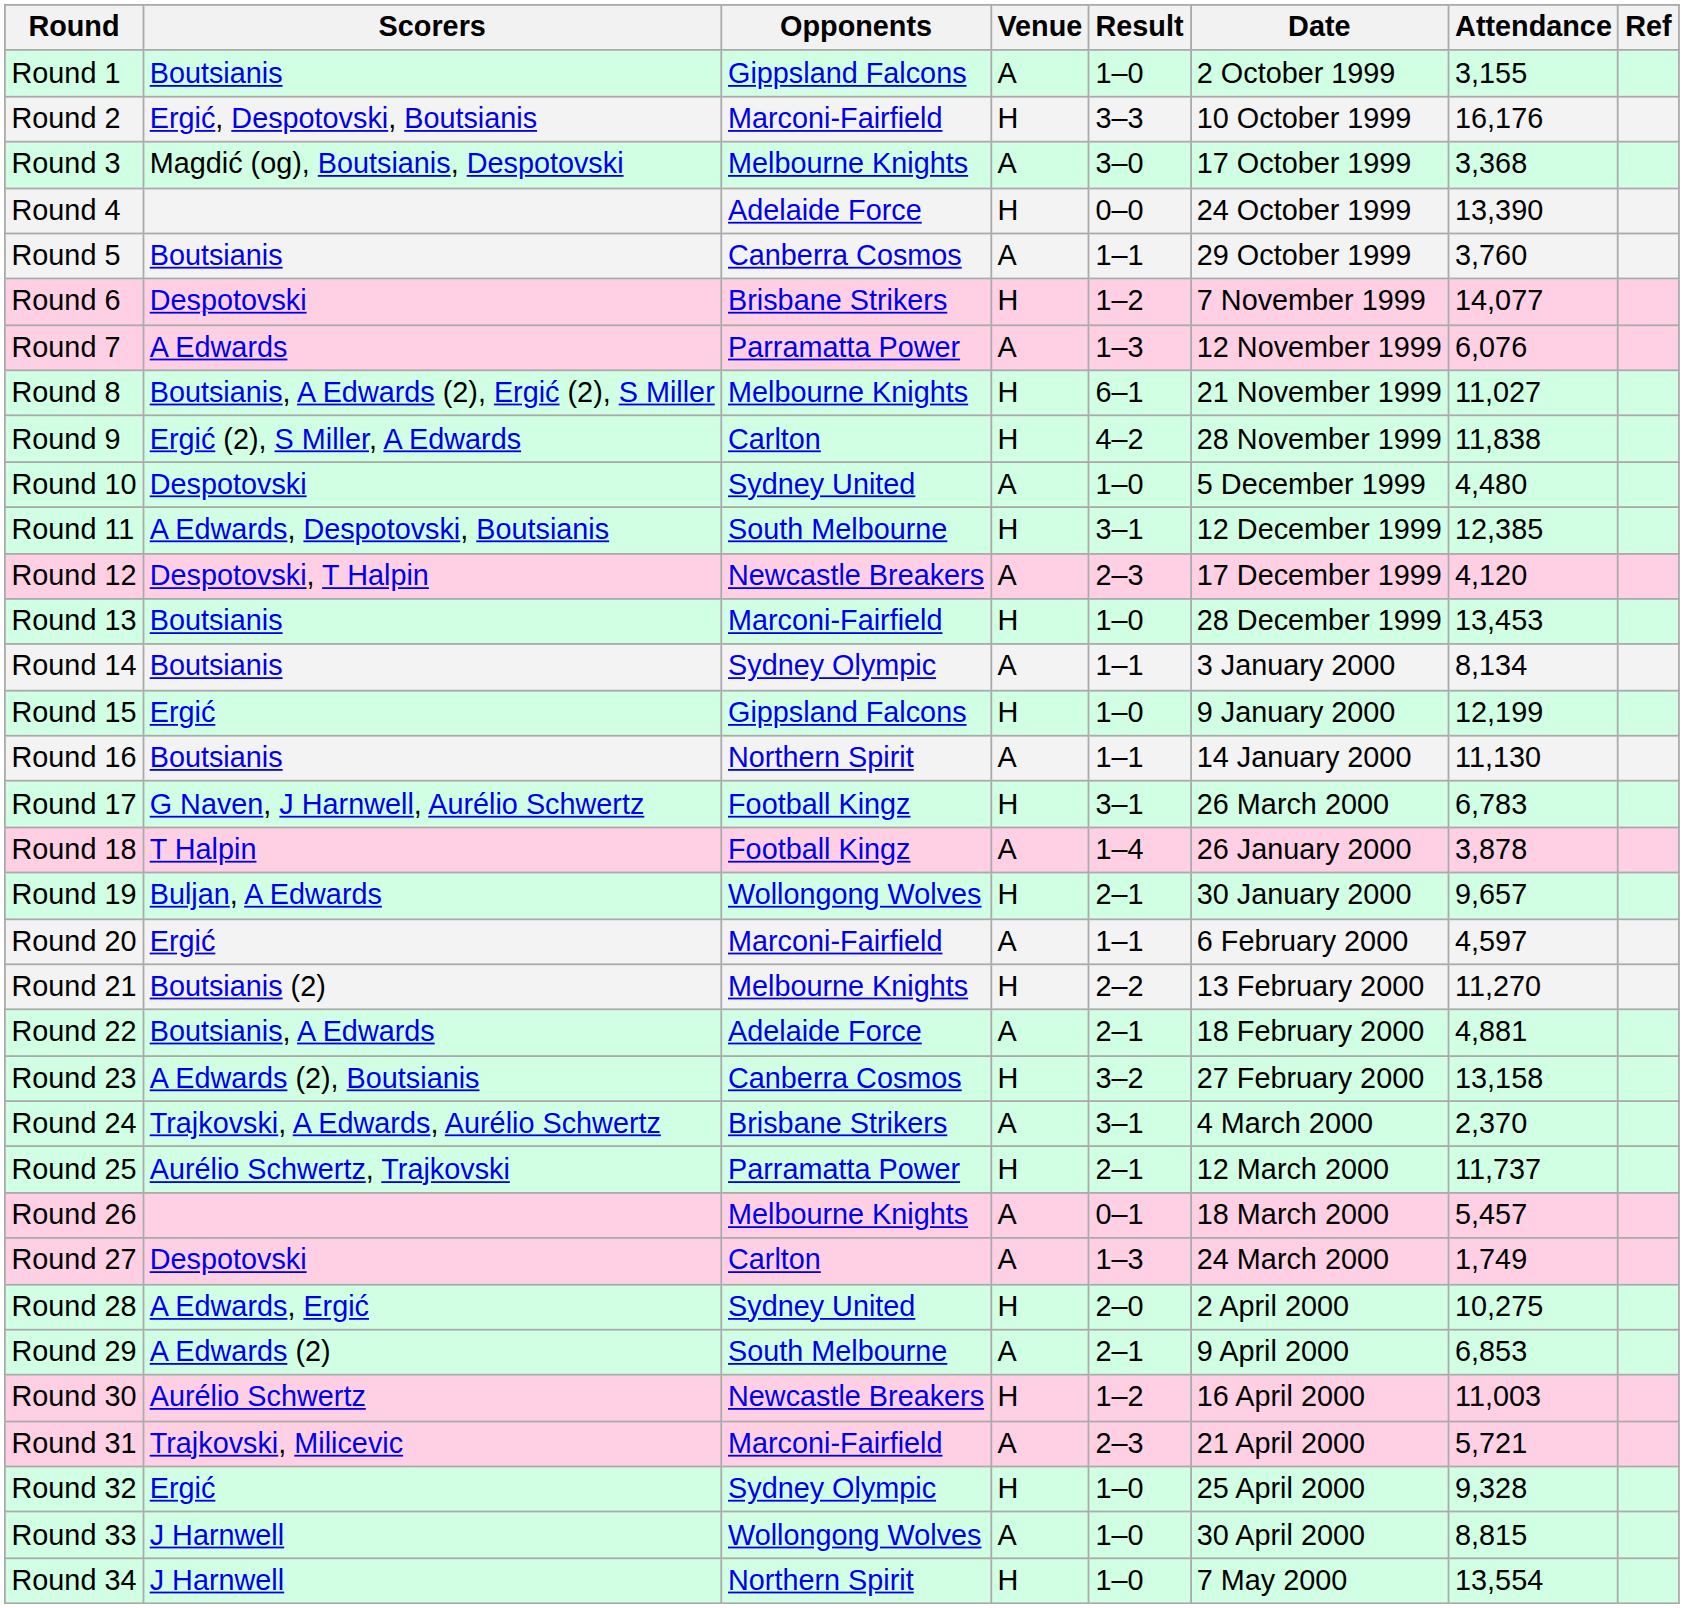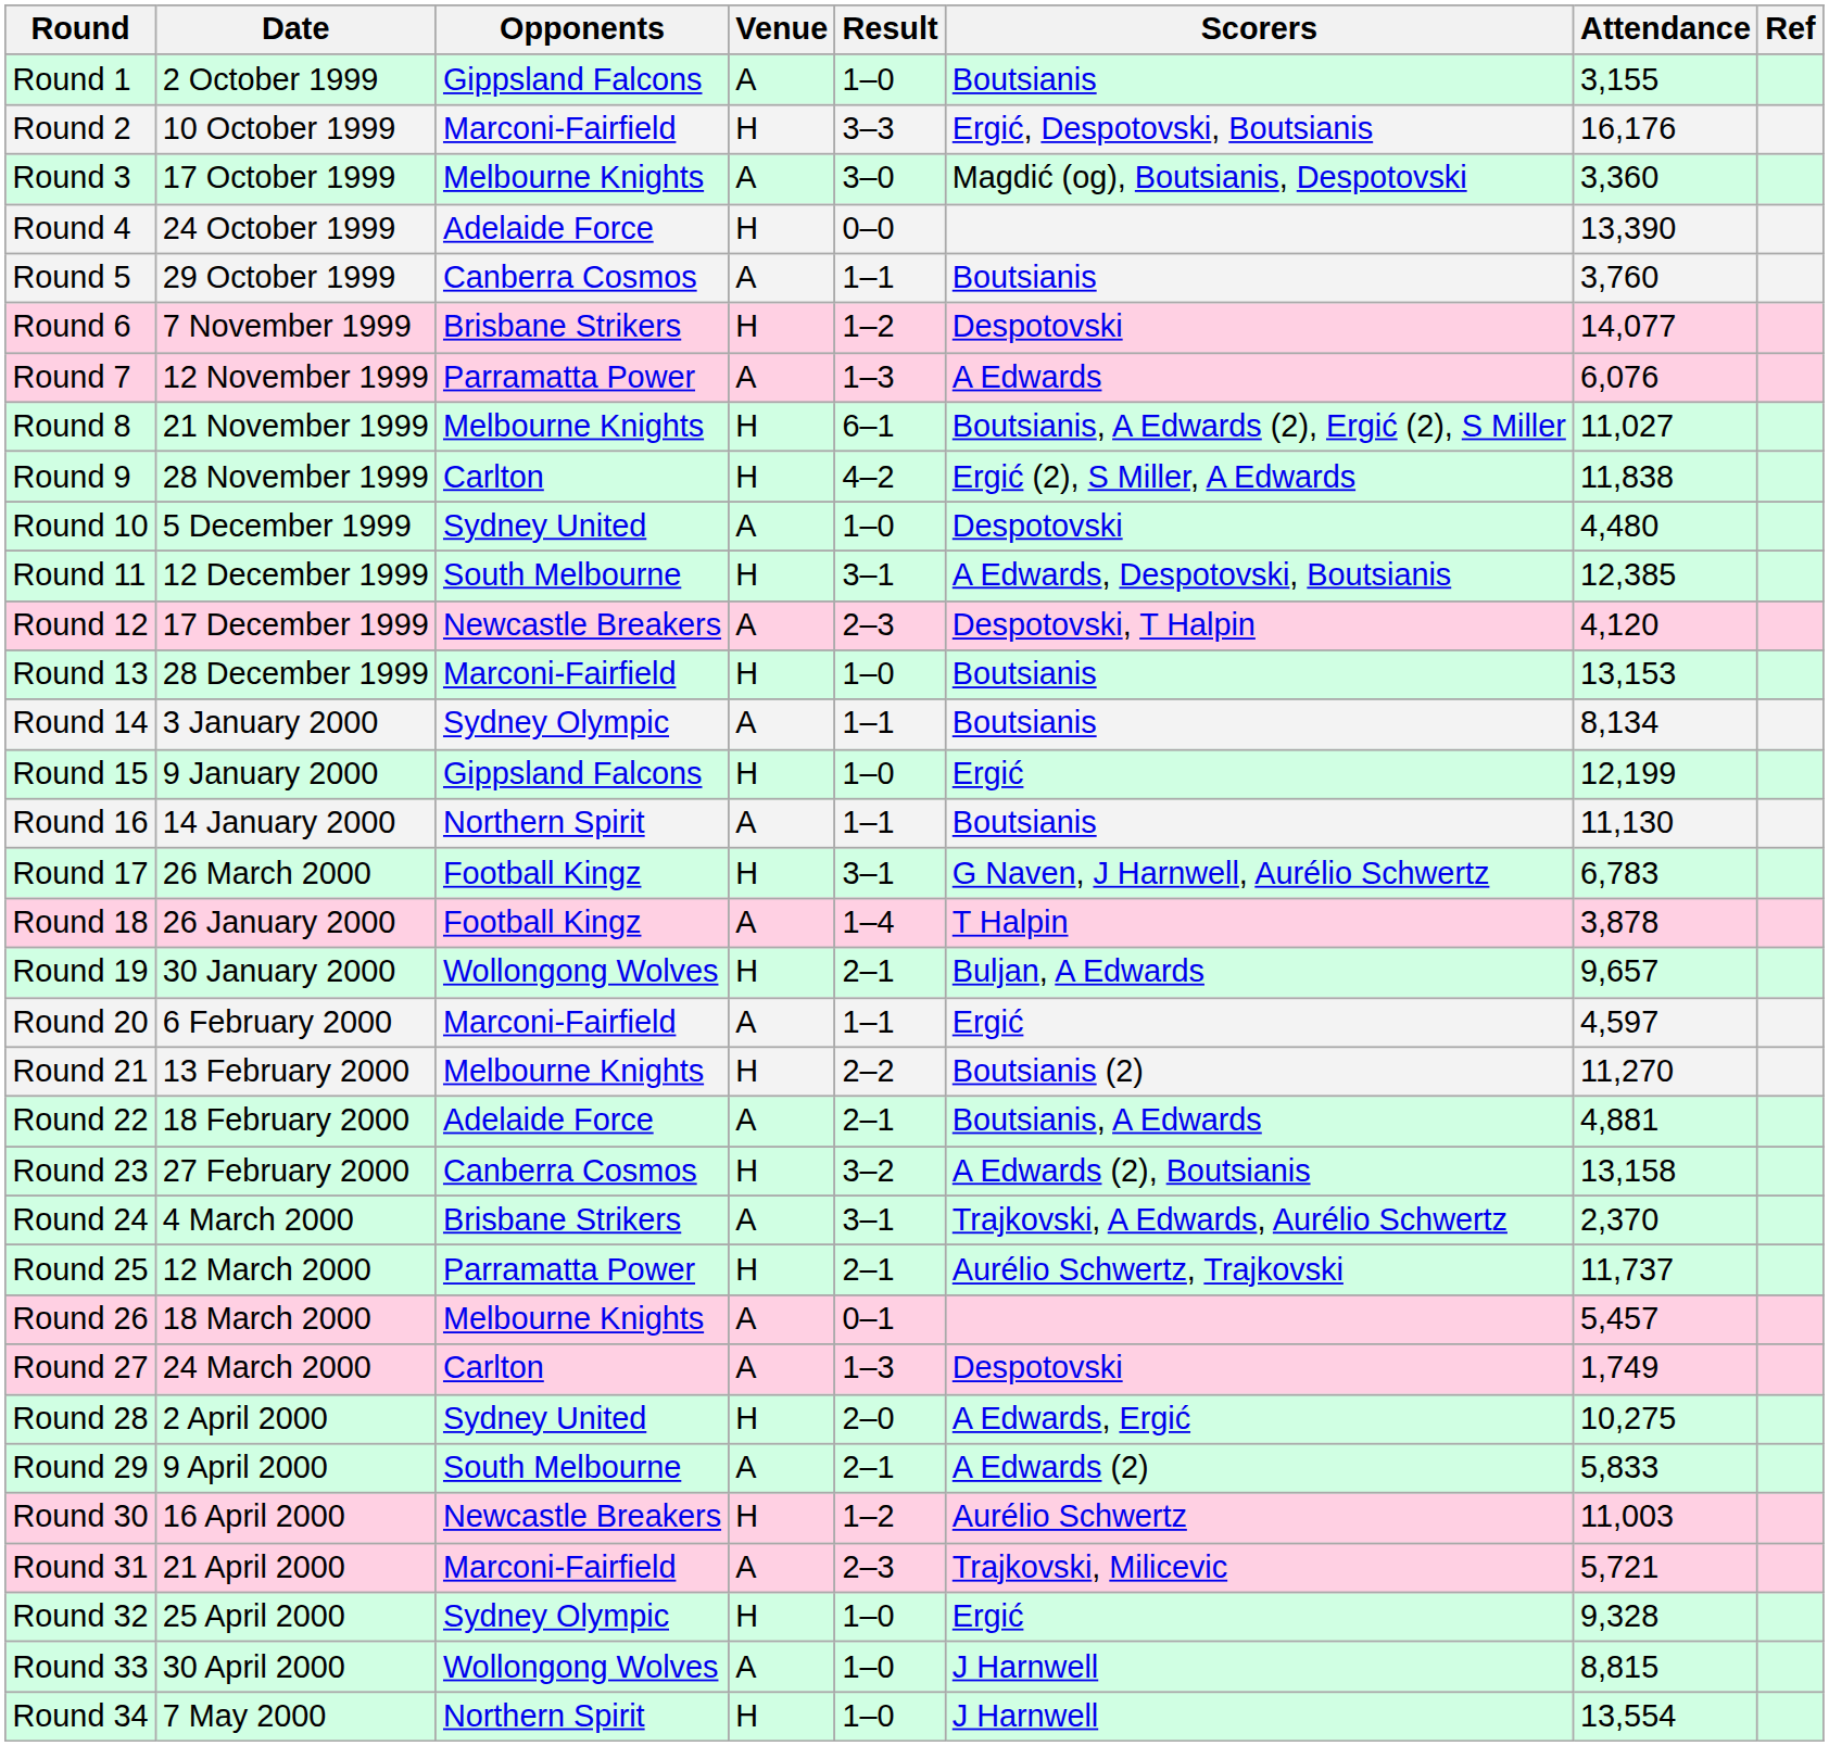columns swapped: Date <-> Scorers
Round 3 | Attendance: 3,368 -> 3,360
Round 13 | Attendance: 13,453 -> 13,153
Round 29 | Attendance: 6,853 -> 5,833
